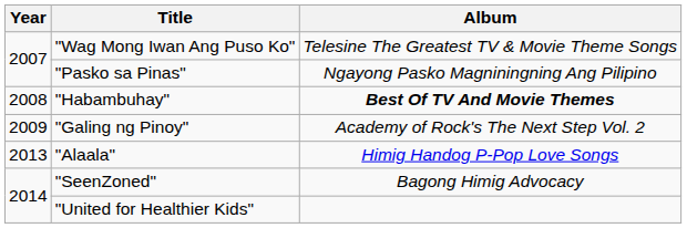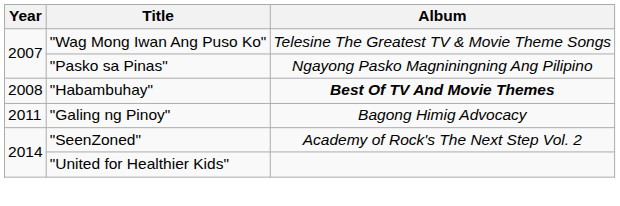"Galing ng Pinoy" | Year: 2009 -> 2011
"Galing ng Pinoy" | Album: Academy of Rock's The Next Step Vol. 2 -> Bagong Himig Advocacy
- row: 2013 | "Alaala" | Himig Handog P-Pop Love Songs
"SeenZoned" | Album: Bagong Himig Advocacy -> Academy of Rock's The Next Step Vol. 2
